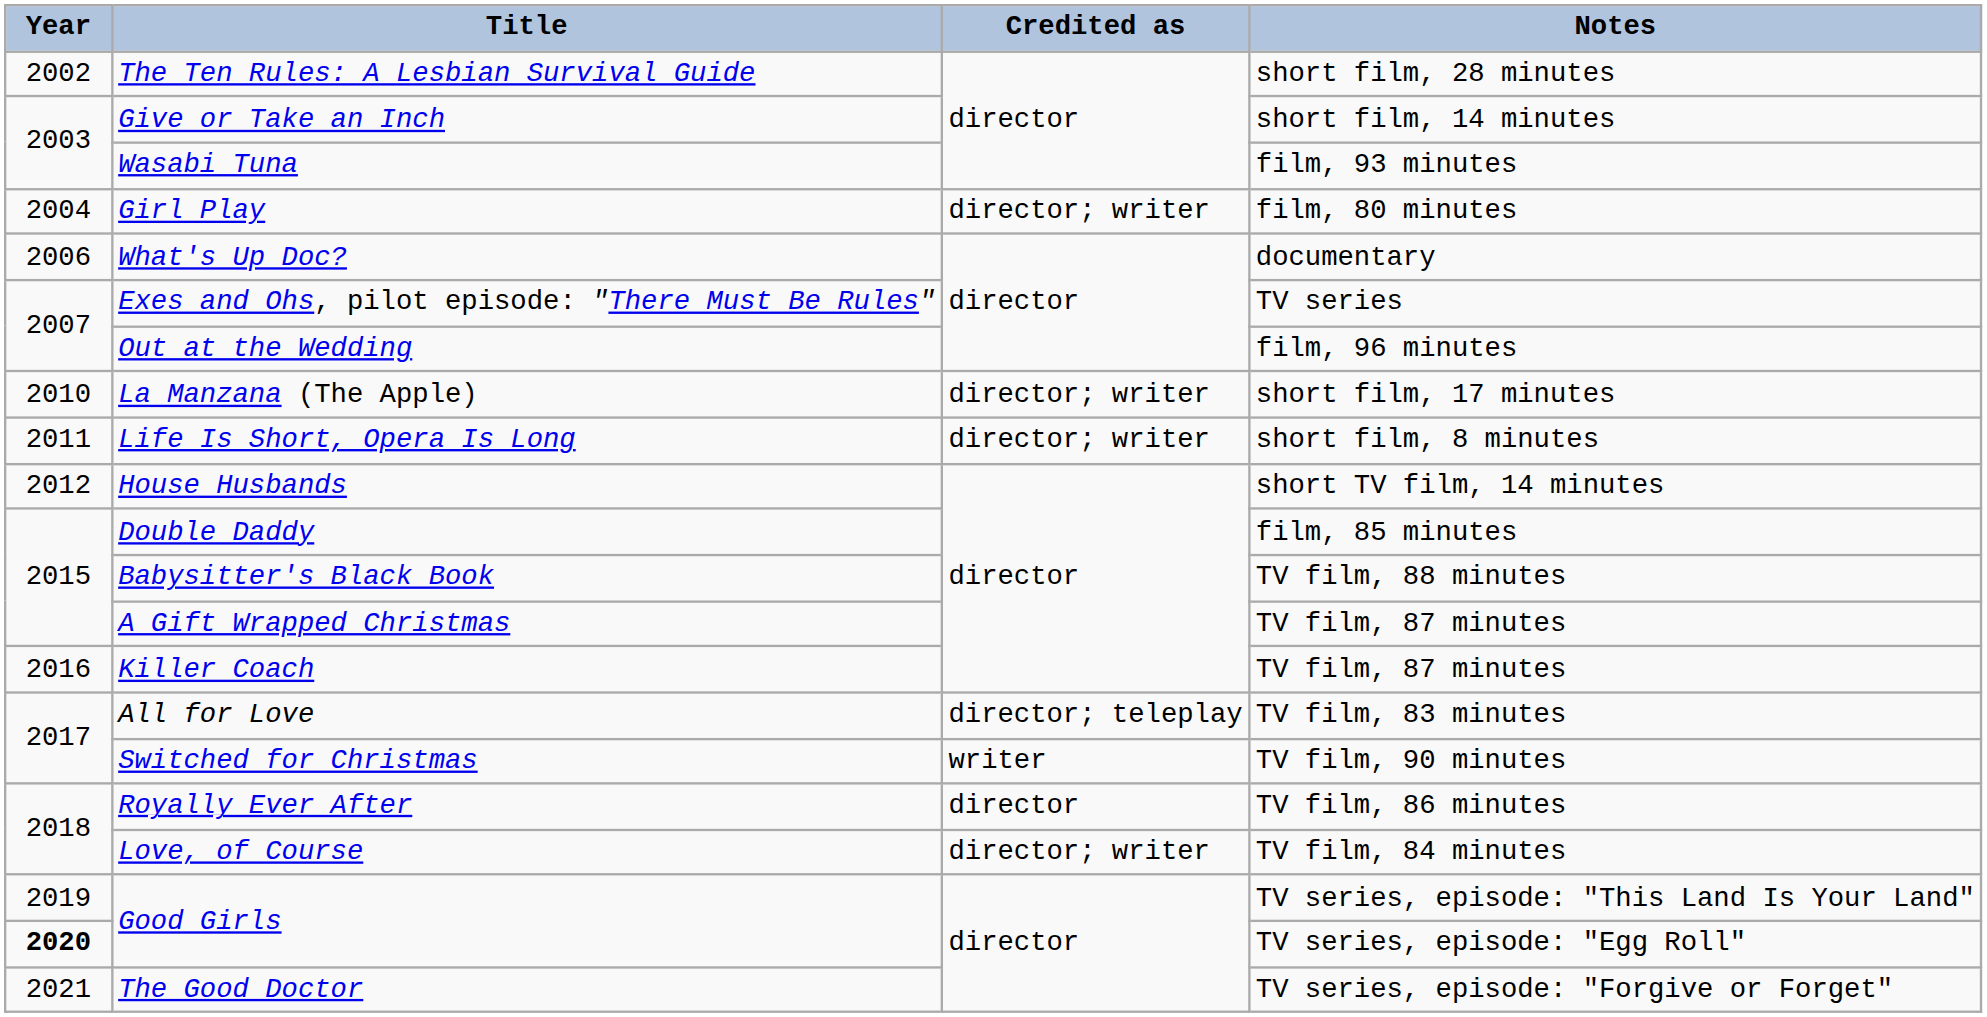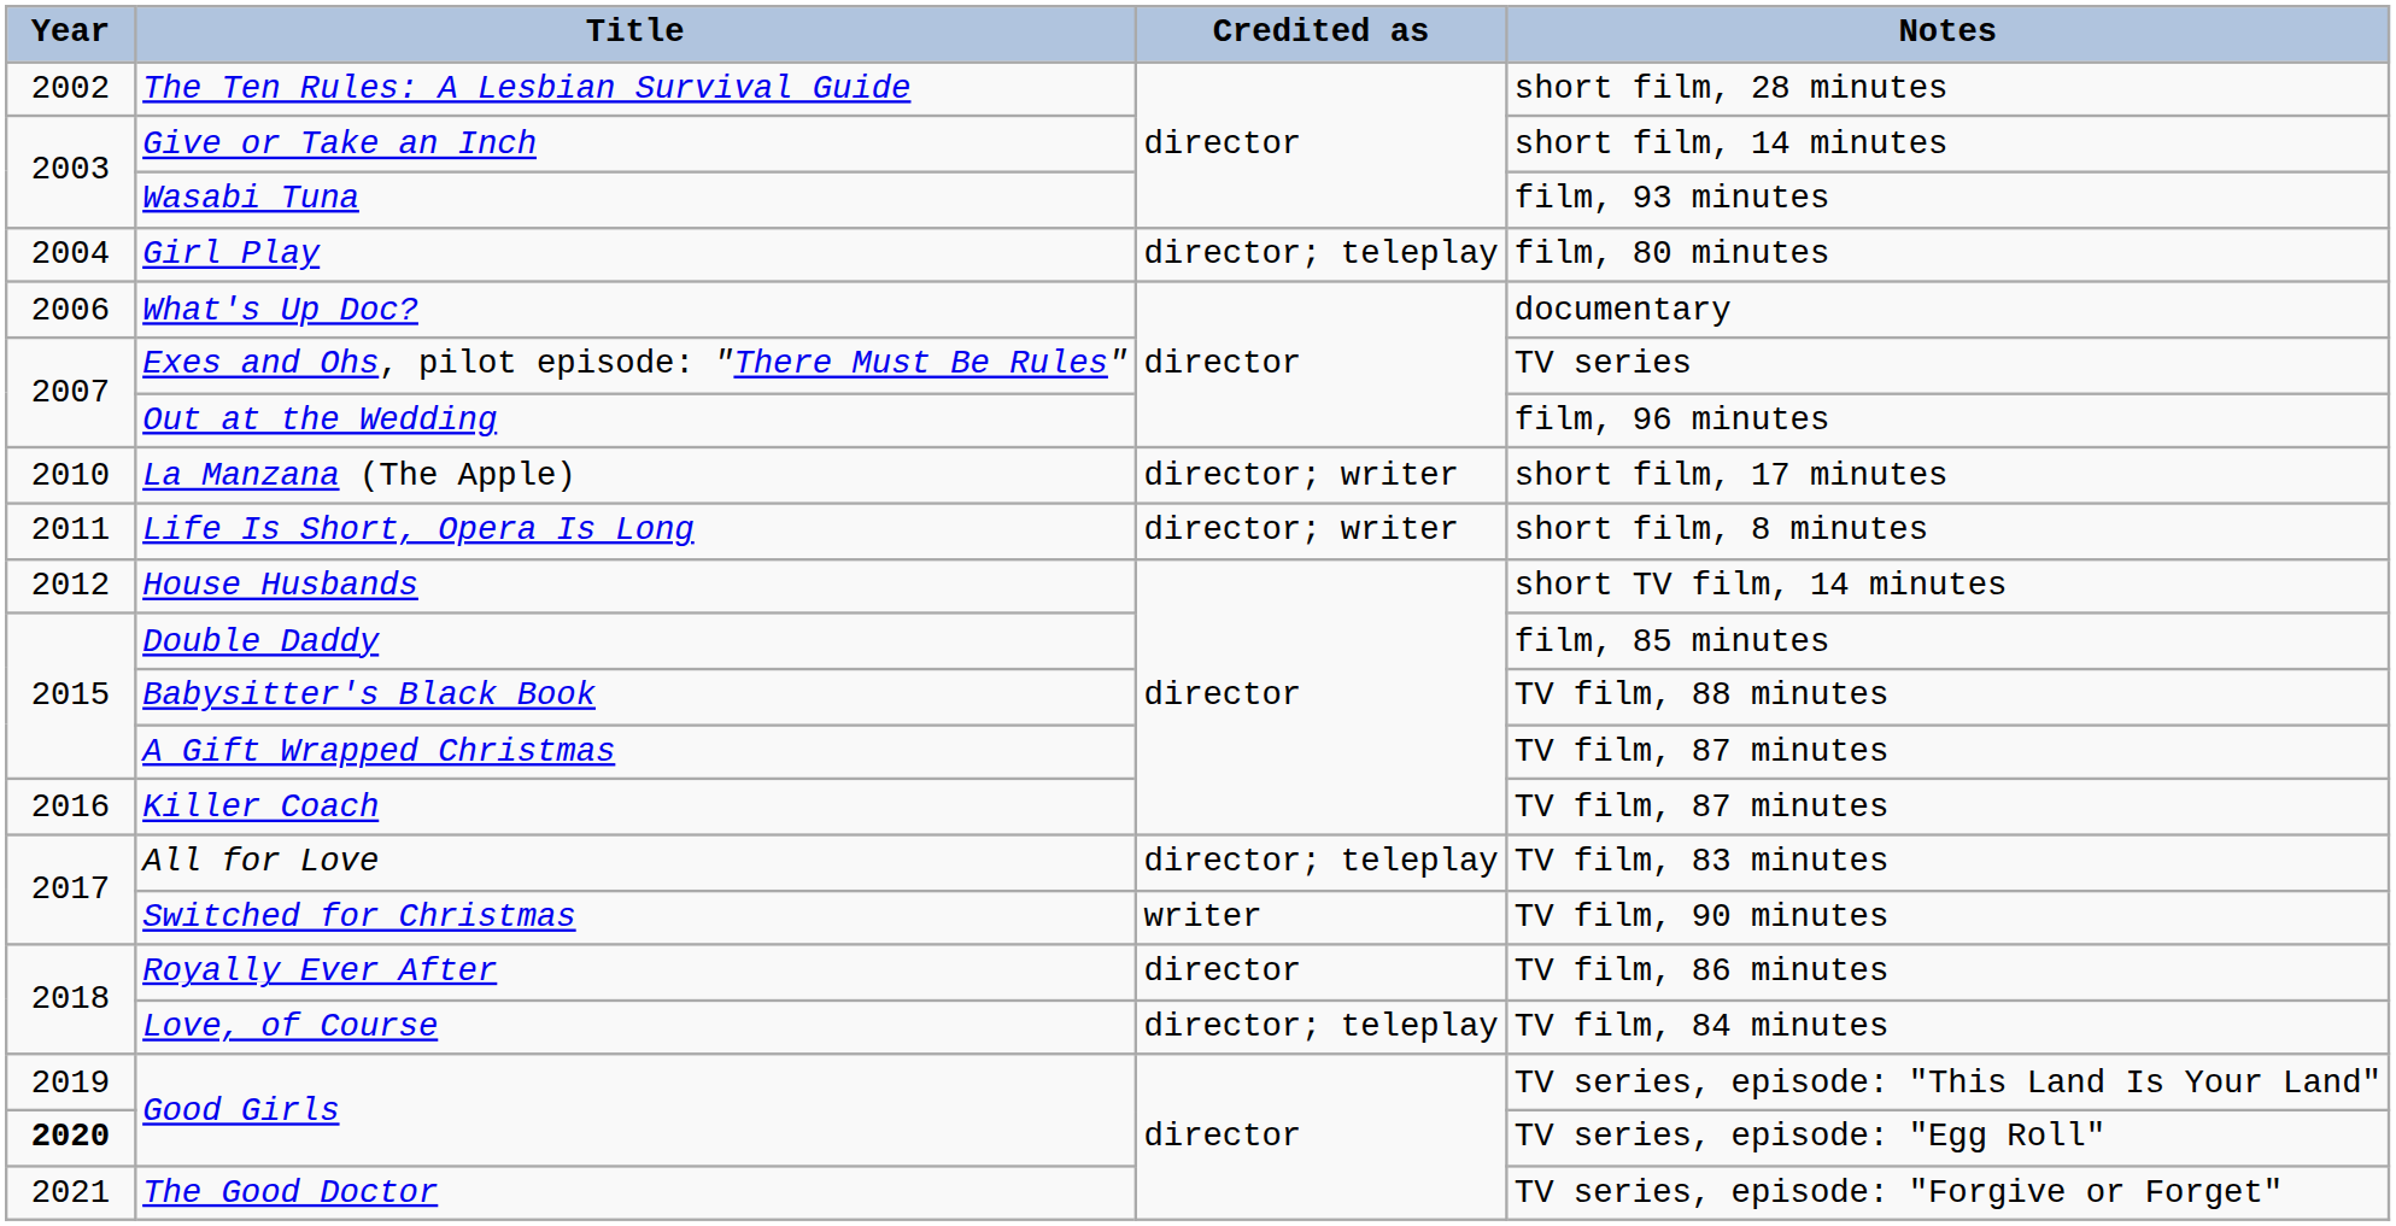Girl Play | Credited as: director; writer -> director; teleplay
Love, of Course | Credited as: director; writer -> director; teleplay
